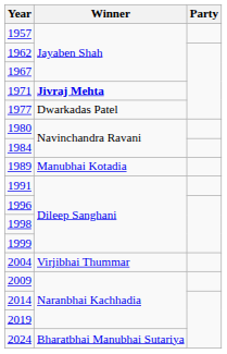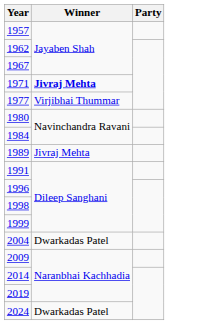1977 | Winner: Dwarkadas Patel -> Virjibhai Thummar
1989 | Winner: Manubhai Kotadia -> Jivraj Mehta
2004 | Winner: Virjibhai Thummar -> Dwarkadas Patel
2024 | Winner: Bharatbhai Manubhai Sutariya -> Dwarkadas Patel
